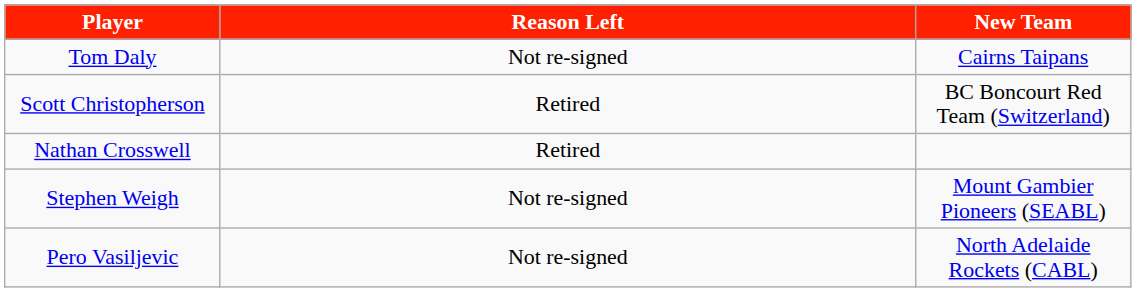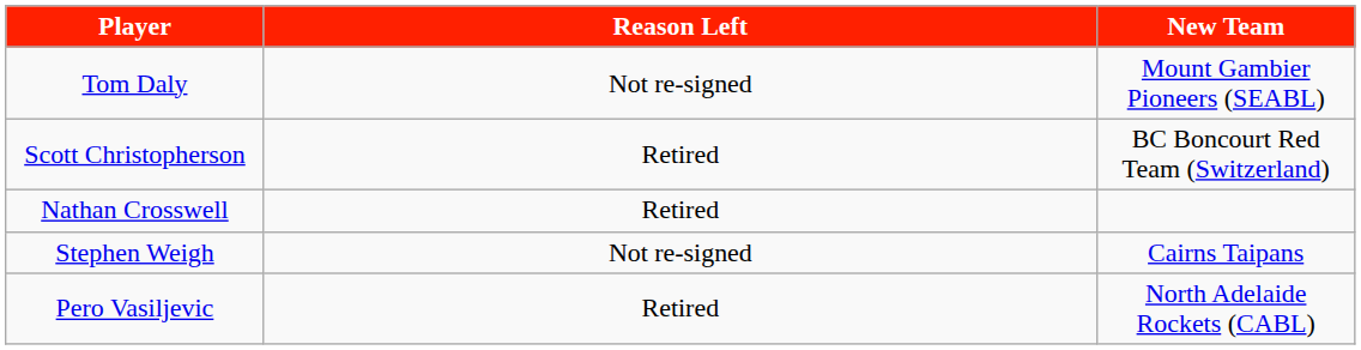Tom Daly | New Team: Cairns Taipans -> Mount Gambier Pioneers (SEABL)
Stephen Weigh | New Team: Mount Gambier Pioneers (SEABL) -> Cairns Taipans
Pero Vasiljevic | Reason Left: Not re-signed -> Retired
